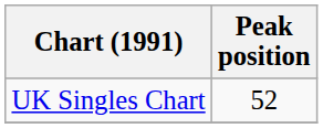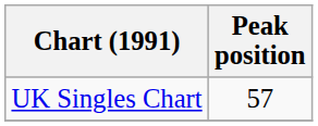UK Singles Chart | Peak position: 52 -> 57
